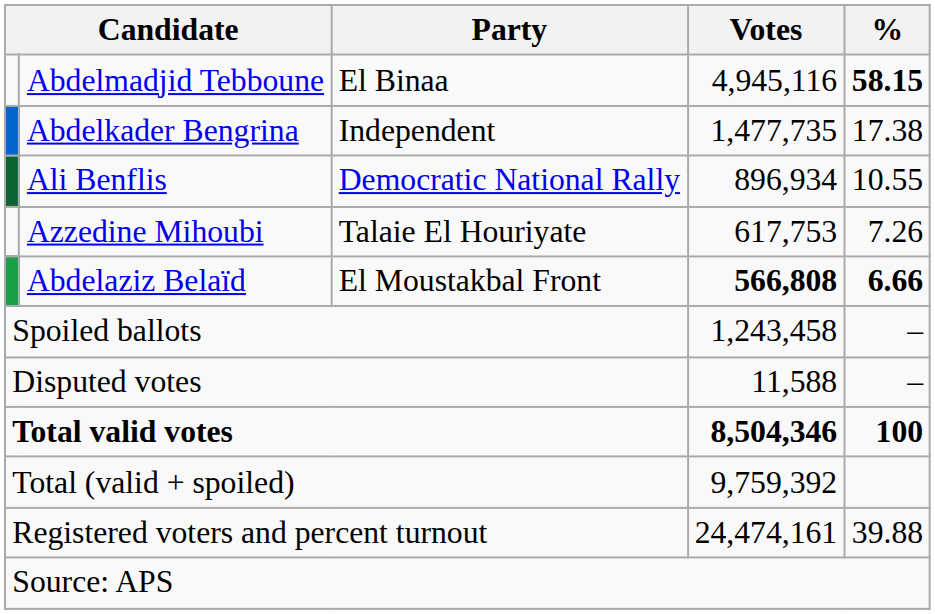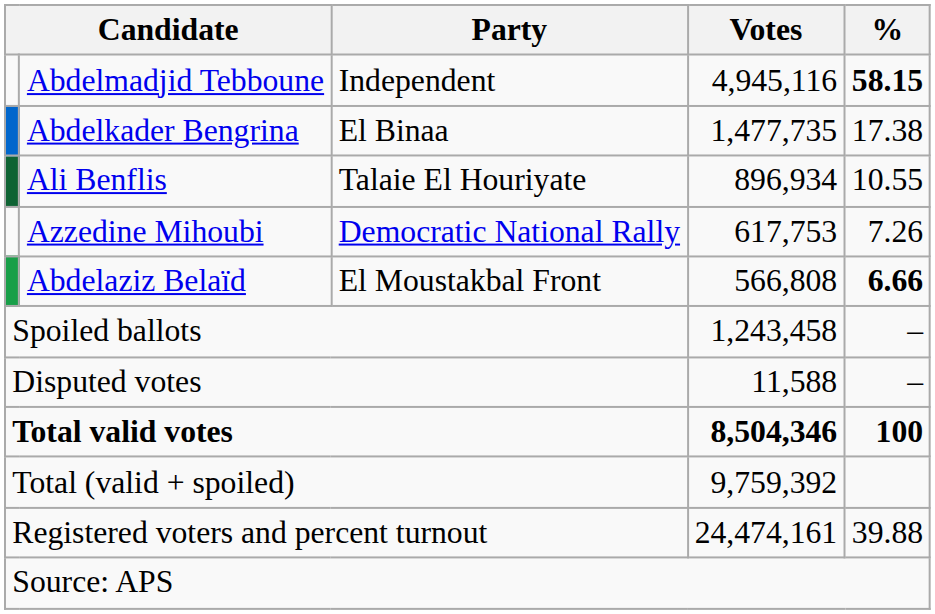Abdelmadjid Tebboune | Party: El Binaa -> Independent
Abdelkader Bengrina | Party: Independent -> El Binaa
Ali Benflis | Party: Democratic National Rally -> Talaie El Houriyate
Azzedine Mihoubi | Party: Talaie El Houriyate -> Democratic National Rally
Abdelaziz Belaïd | Votes: bold -> normal
